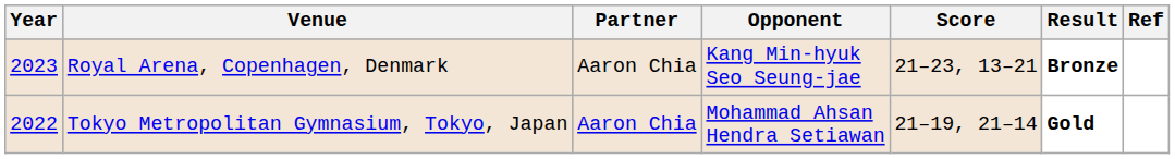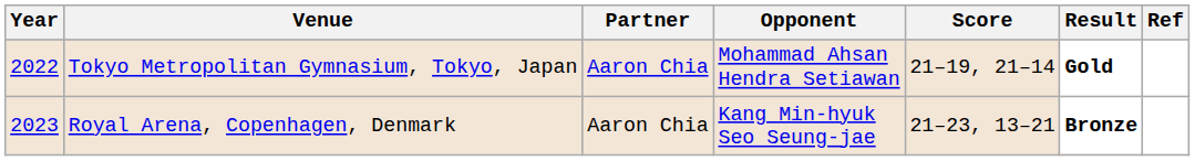rows swapped: Tokyo Metropolitan Gymnasium, Tokyo, Japan <-> Royal Arena, Copenhagen, Denmark
